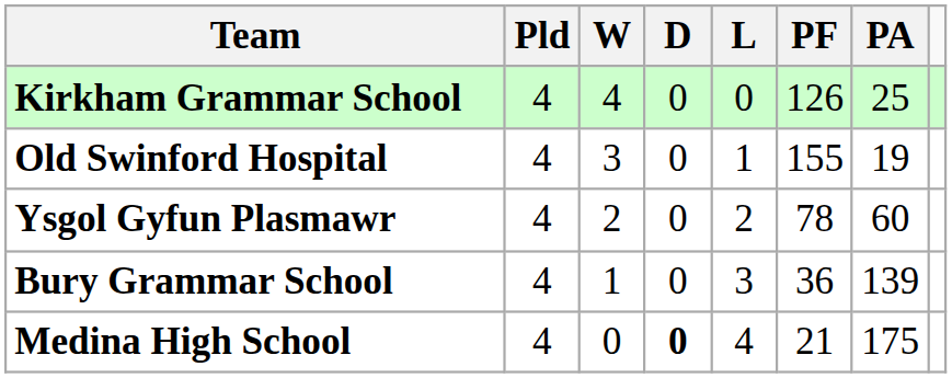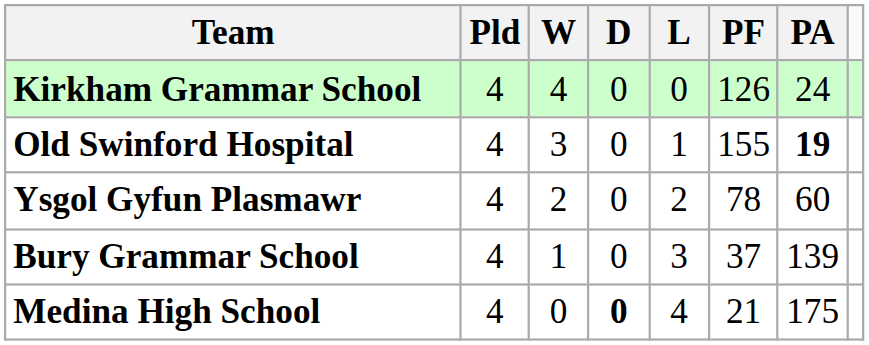Kirkham Grammar School | PA: 25 -> 24
Old Swinford Hospital | PA: normal -> bold
Bury Grammar School | PF: 36 -> 37
